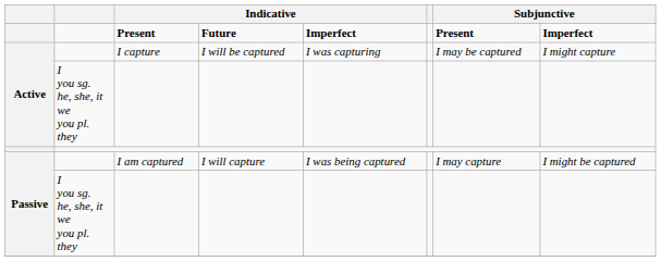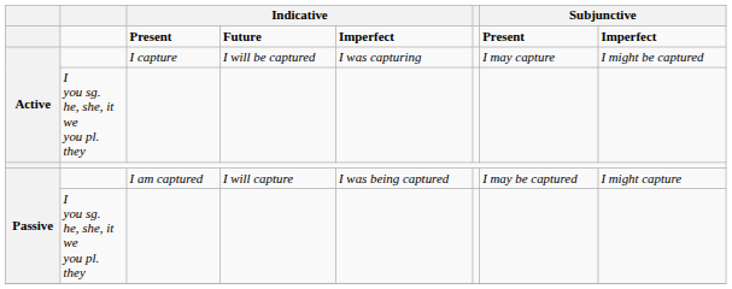I capture | column 7: I may be captured -> I may capture
I capture | column 8: I might capture -> I might be captured
I am captured | column 7: I may capture -> I may be captured
I am captured | column 8: I might be captured -> I might capture
